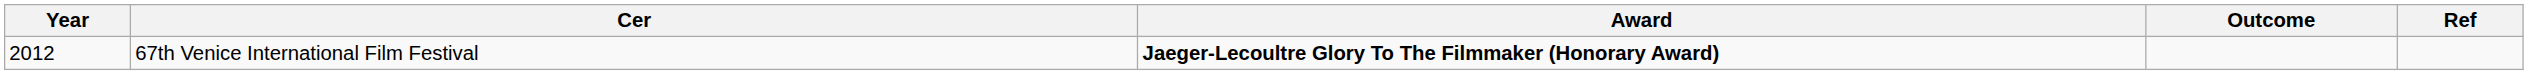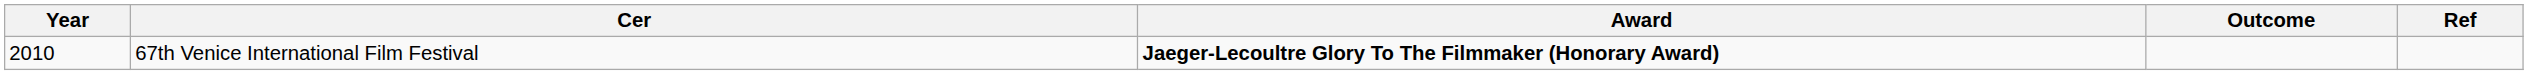67th Venice International Film Festival | Year: 2012 -> 2010
